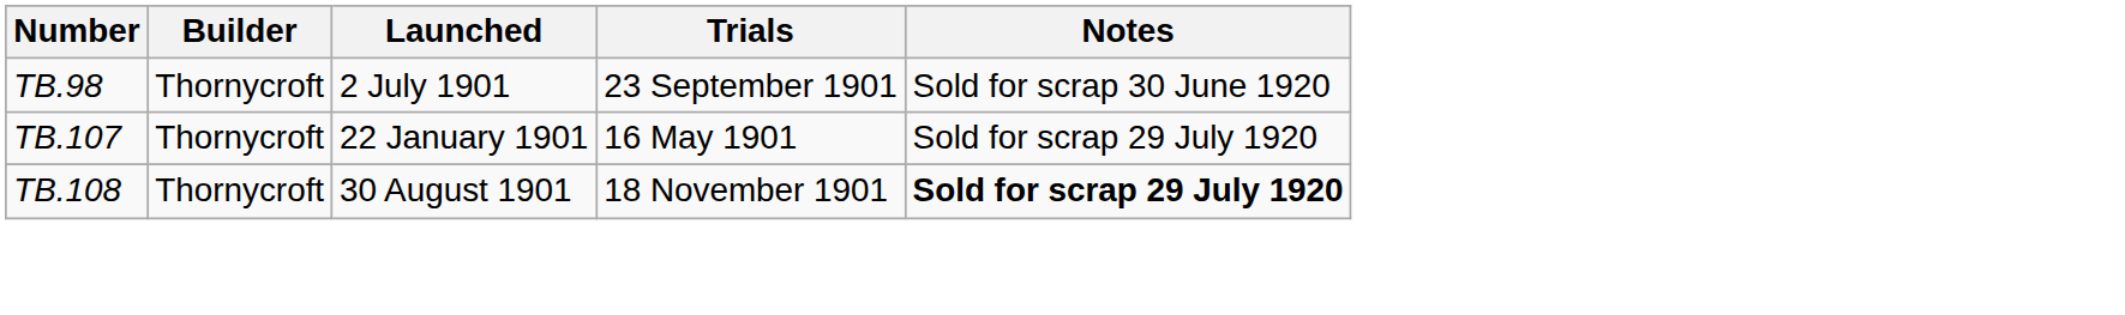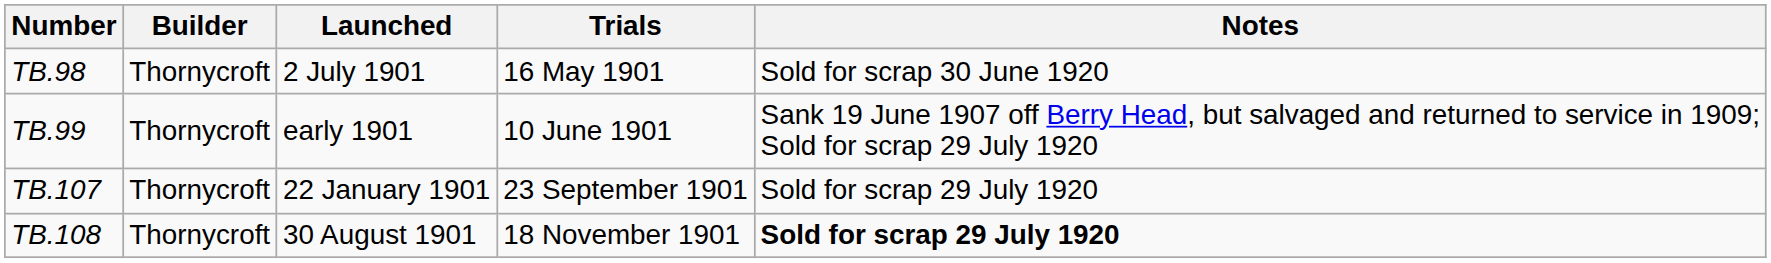TB.98 | Trials: 23 September 1901 -> 16 May 1901
+ row: TB.99 | Thornycroft | early 1901 | 10 June 1901 | Sank 19 June 1907 off Berry Head, but salvaged and returned to service in 1909; Sold for scrap 29 July 1920
TB.107 | Trials: 16 May 1901 -> 23 September 1901
